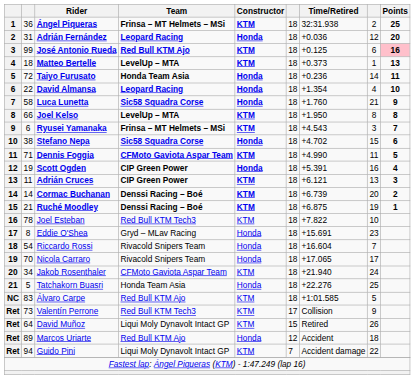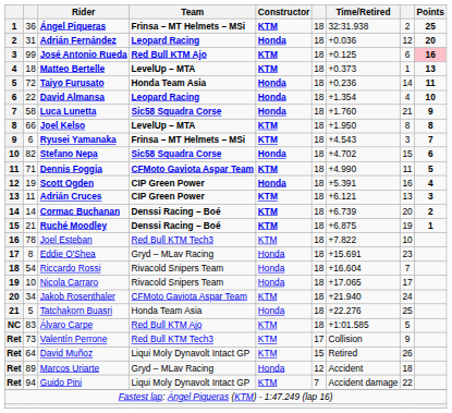Stefano Nepa | column 2: 38 -> 82
Nicola Carraro | column 2: 70 -> 10
Marcos Uriarte | Team: Red Bull KTM Ajo -> Gryd – MLav Racing
